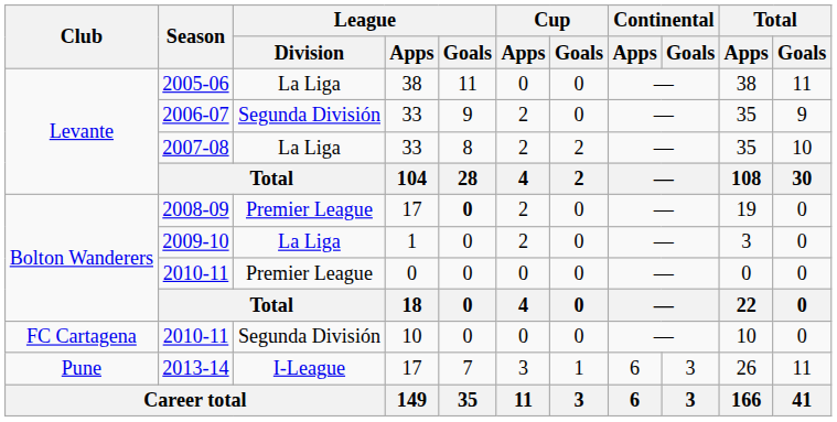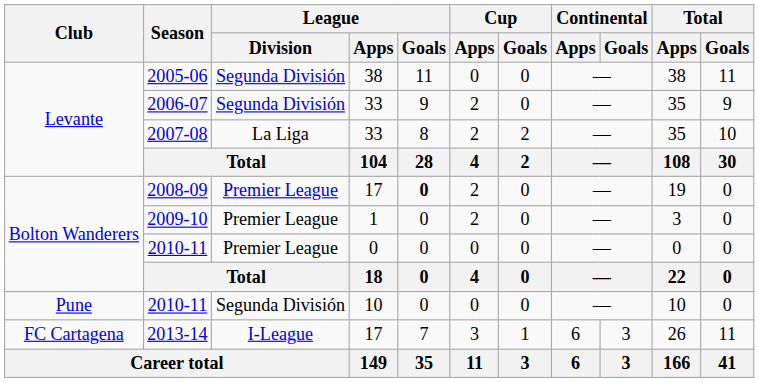2005-06 | League / Division: La Liga -> Segunda División
2009-10 | League / Division: La Liga -> Premier League
2010-11 / 10 | Club: FC Cartagena -> Pune
2013-14 | Club: Pune -> FC Cartagena
